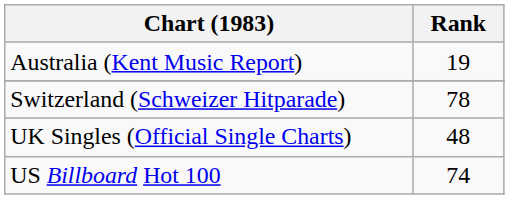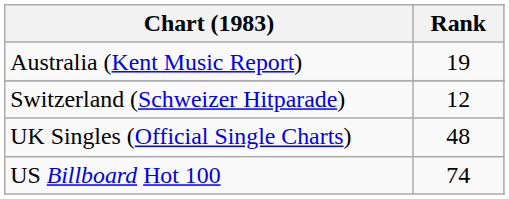Switzerland (Schweizer Hitparade) | Rank: 78 -> 12
